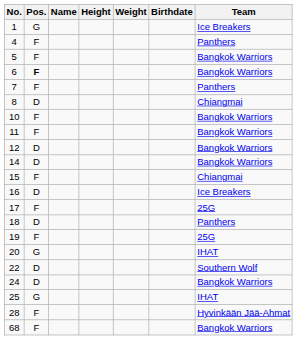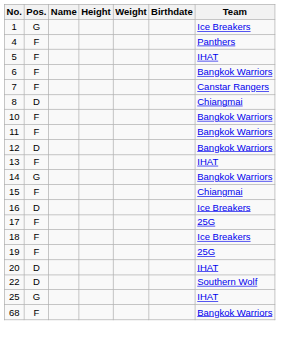5 | Team: Bangkok Warriors -> IHAT
6 | Pos.: bold -> normal
7 | Team: Panthers -> Canstar Rangers
+ row: 13 | F | IHAT
14 | Pos.: D -> G
18 | Pos.: D -> F
18 | Team: Panthers -> Ice Breakers
20 | Pos.: G -> D
- row: 24 | D | Bangkok Warriors
- row: 28 | F | Hyvinkään Jää-Ahmat
